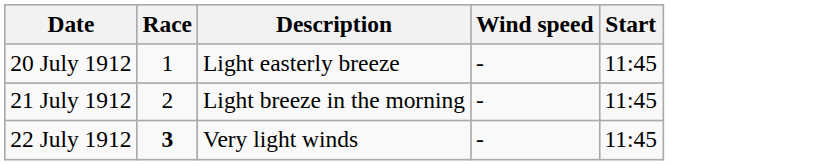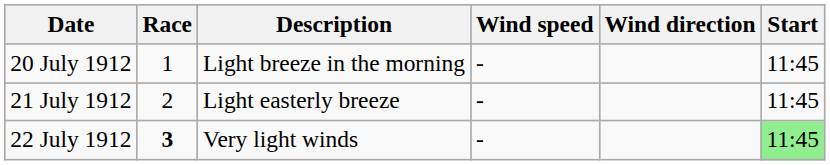+ column: Wind direction
20 July 1912 | Description: Light easterly breeze -> Light breeze in the morning
21 July 1912 | Description: Light breeze in the morning -> Light easterly breeze
22 July 1912 | Start: no background -> lightgreen background
